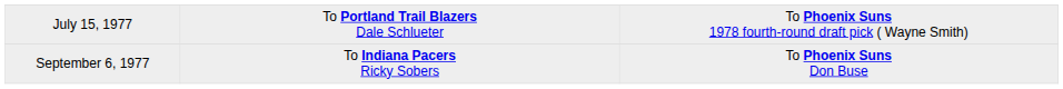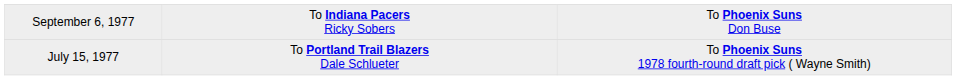rows swapped: July 15, 1977 <-> September 6, 1977
